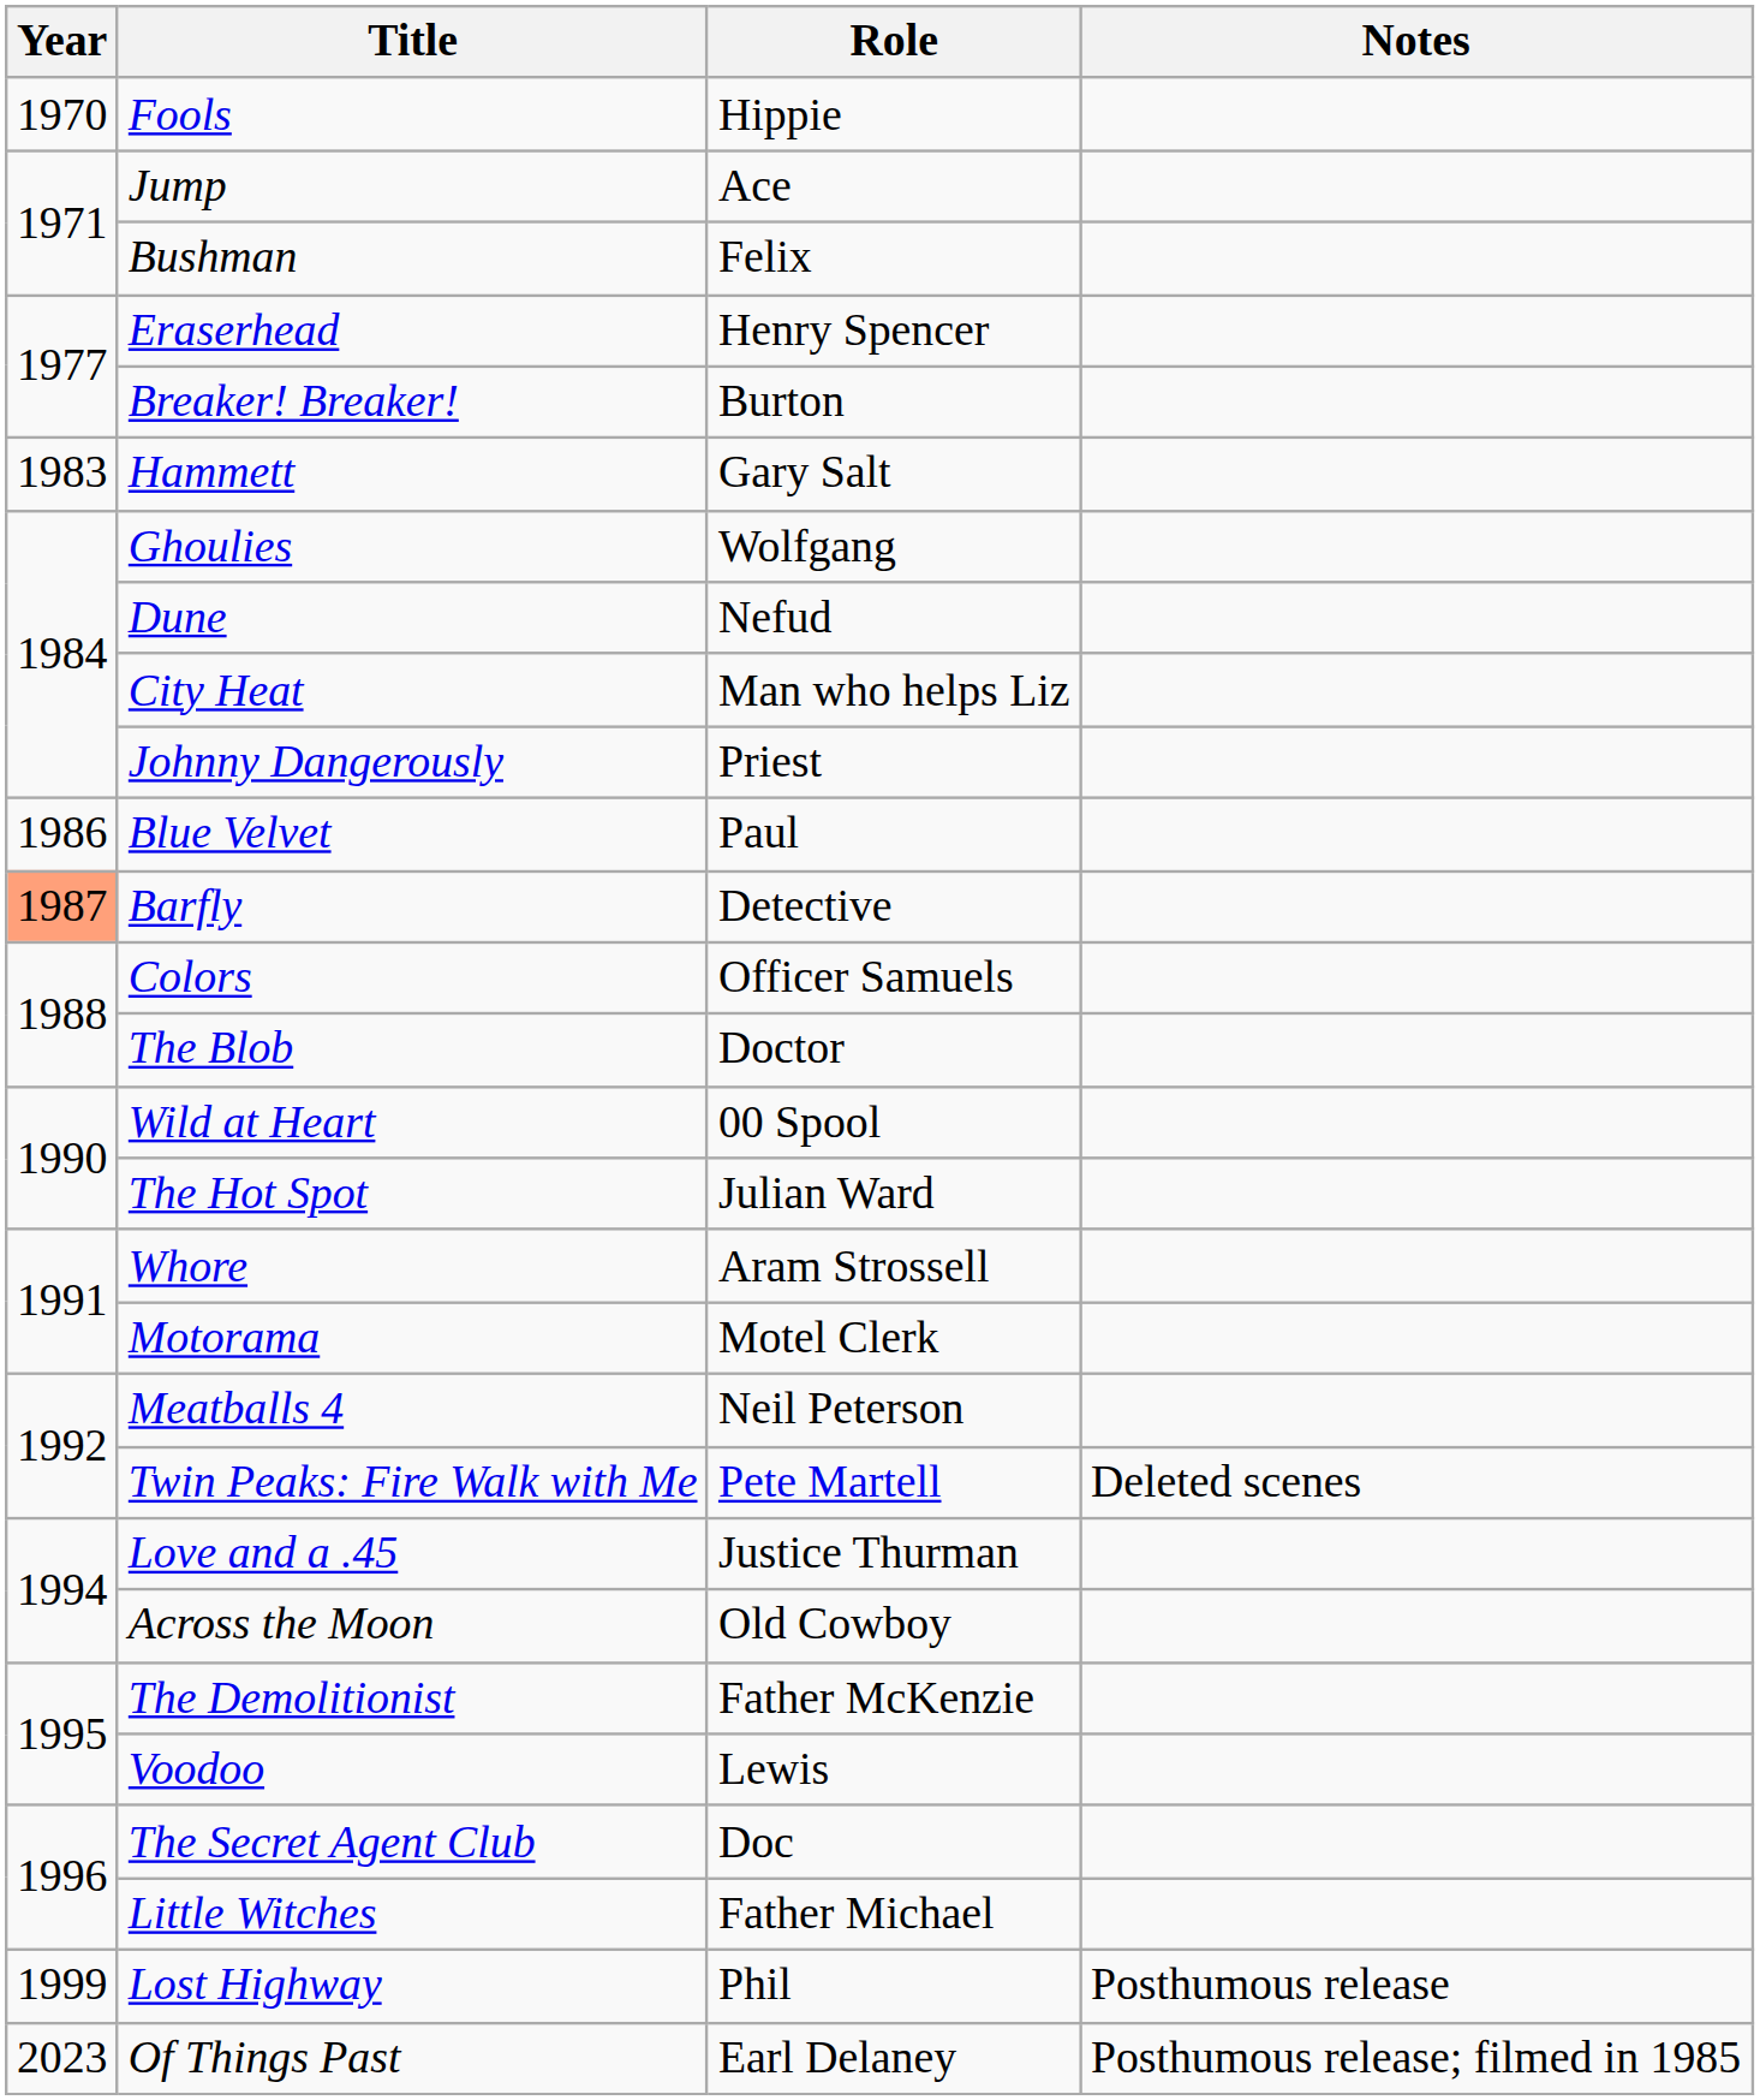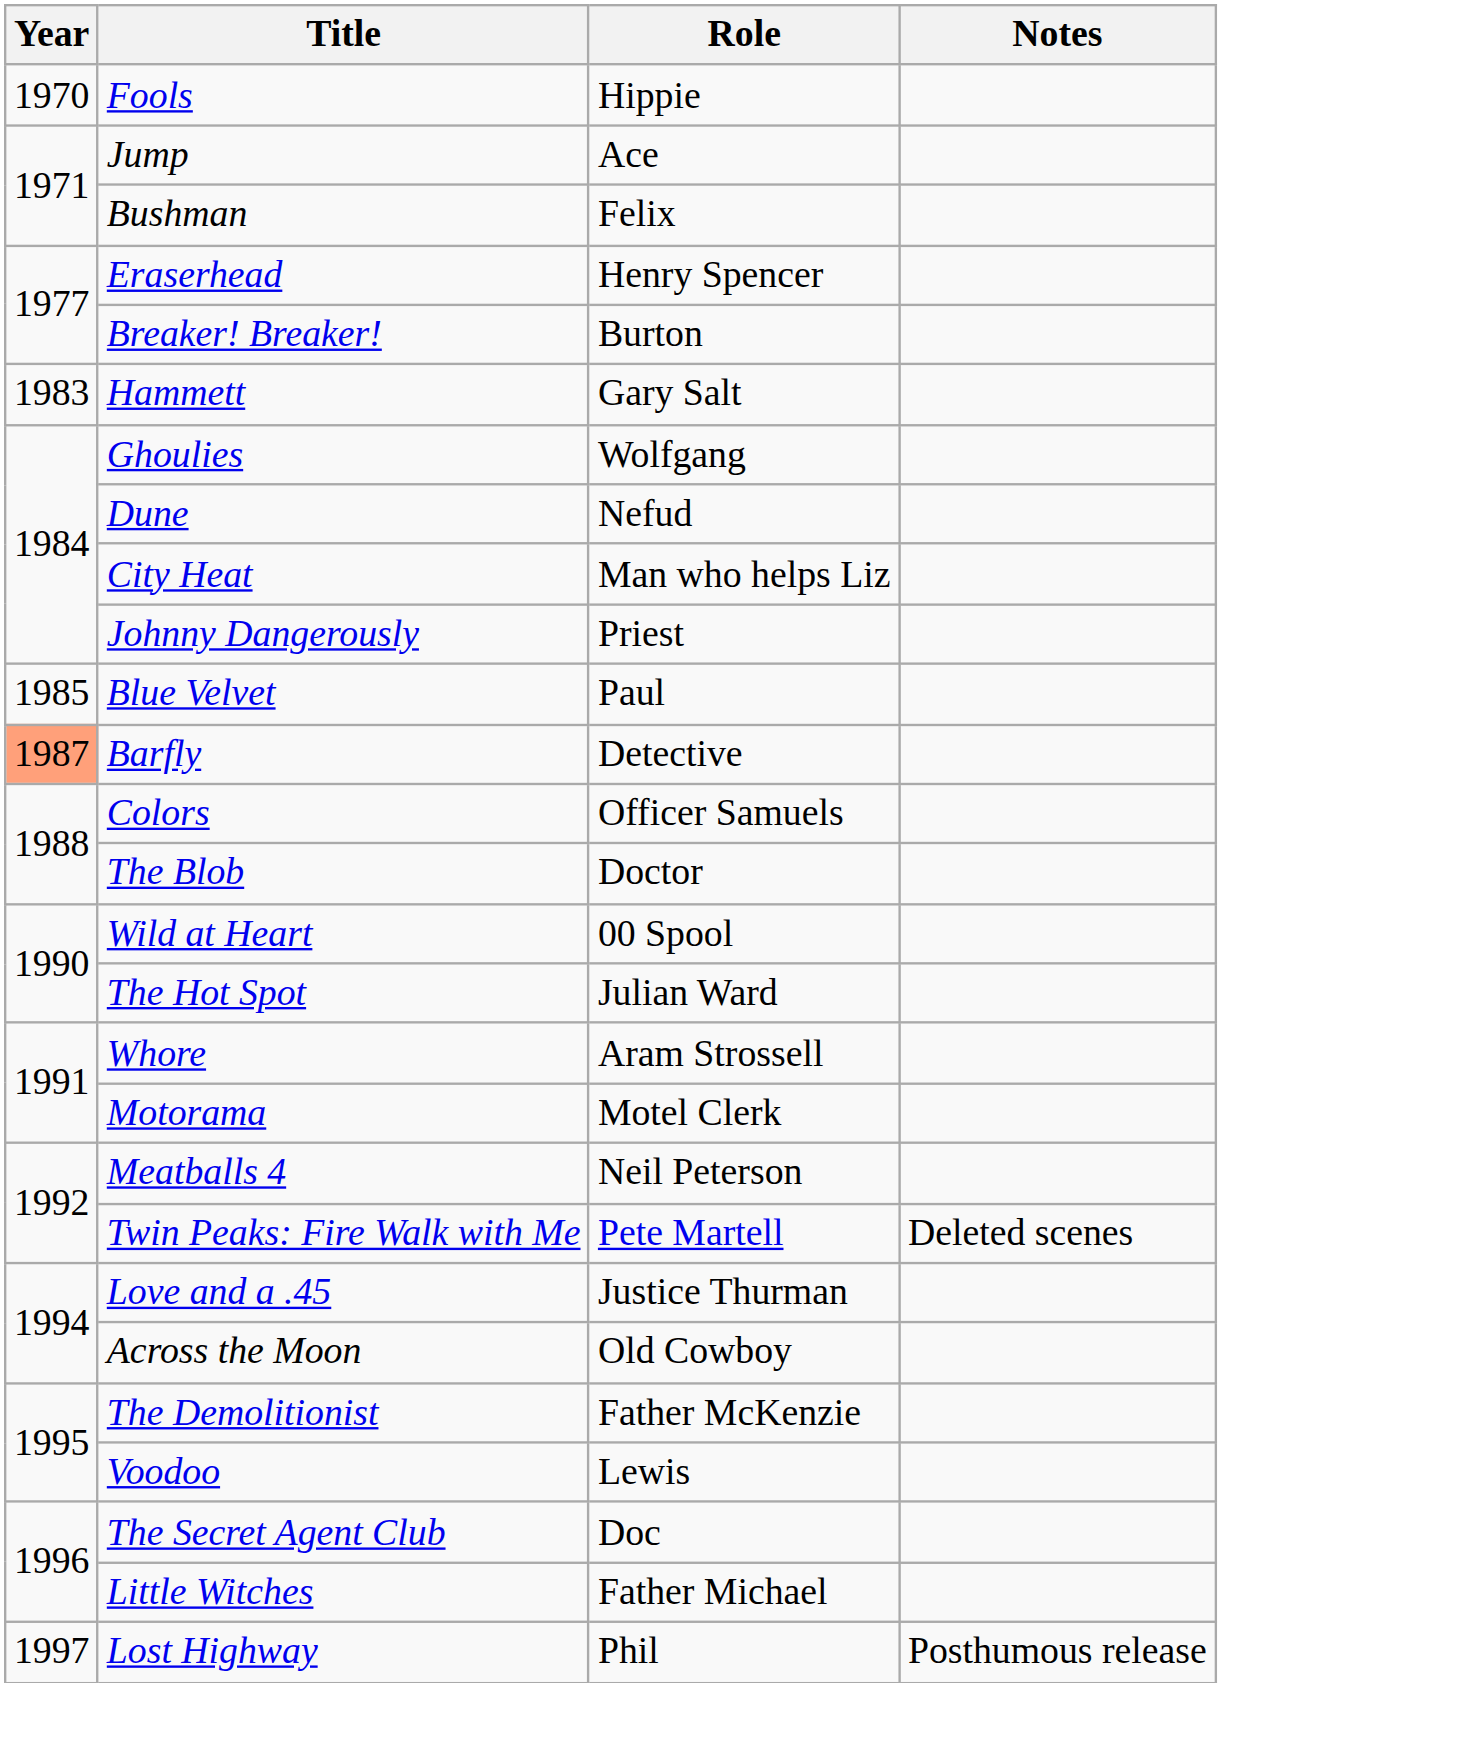Blue Velvet | Year: 1986 -> 1985
Lost Highway | Year: 1999 -> 1997
- row: 2023 | Of Things Past | Earl Delaney | Posthumous release; filmed in 1985
